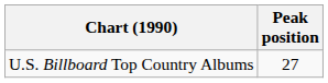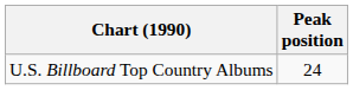U.S. Billboard Top Country Albums | Peak position: 27 -> 24
